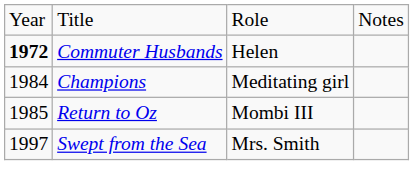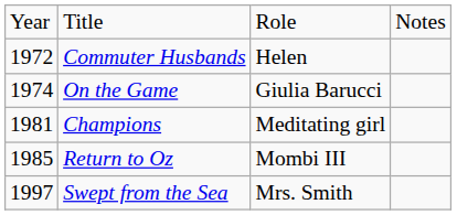Commuter Husbands | column 1: bold -> normal
+ row: 1974 | On the Game | Giulia Barucci
Champions | column 1: 1984 -> 1981
